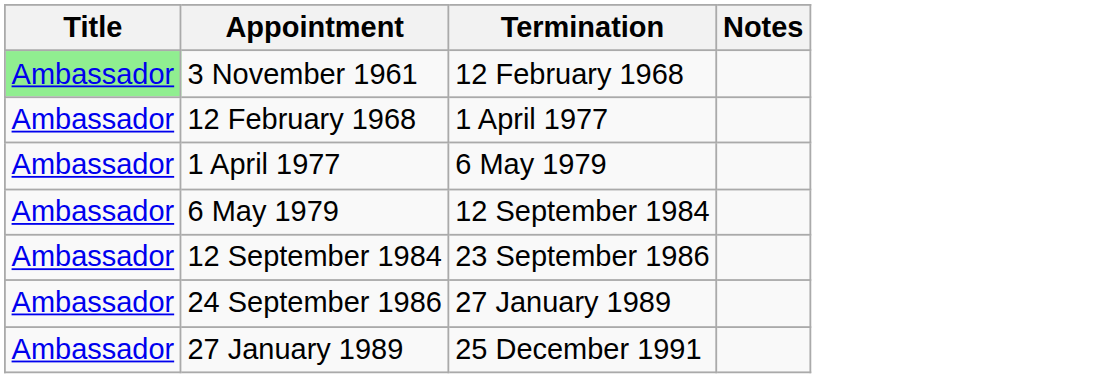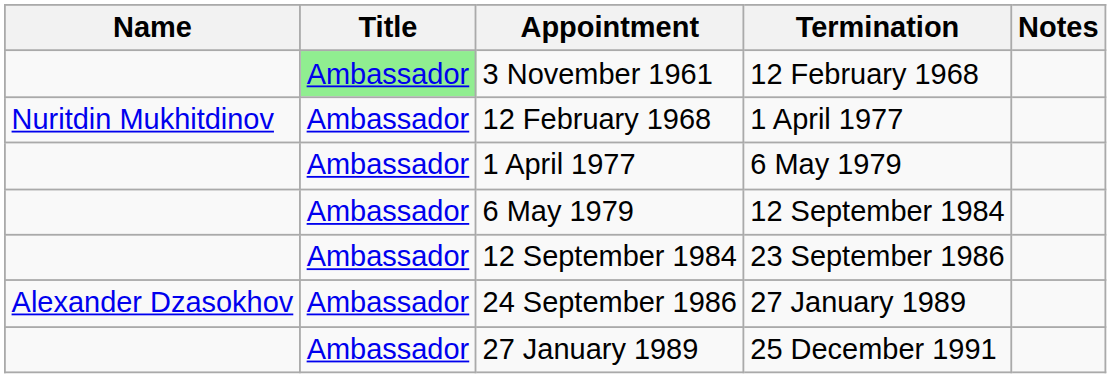+ column: Name | Nuritdin Mukhitdinov | Alexander Dzasokhov
